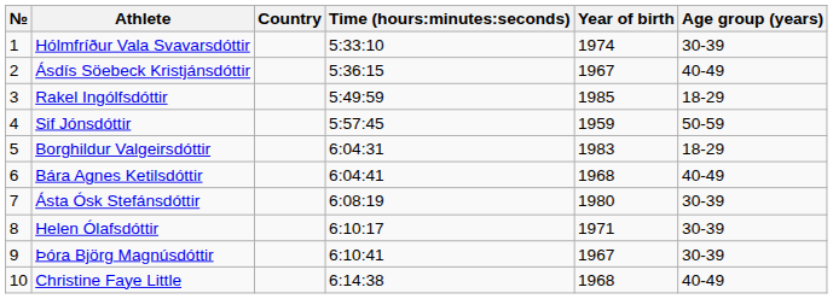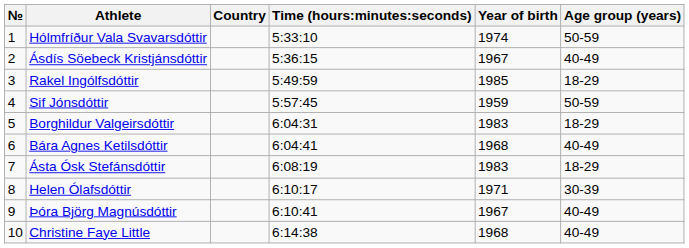Hólmfríður Vala Svavarsdóttir | Age group (years): 30-39 -> 50-59
Ásta Ósk Stefánsdóttir | Year of birth: 1980 -> 1983
Ásta Ósk Stefánsdóttir | Age group (years): 30-39 -> 18-29
Þóra Björg Magnúsdóttir | Age group (years): 30-39 -> 40-49
